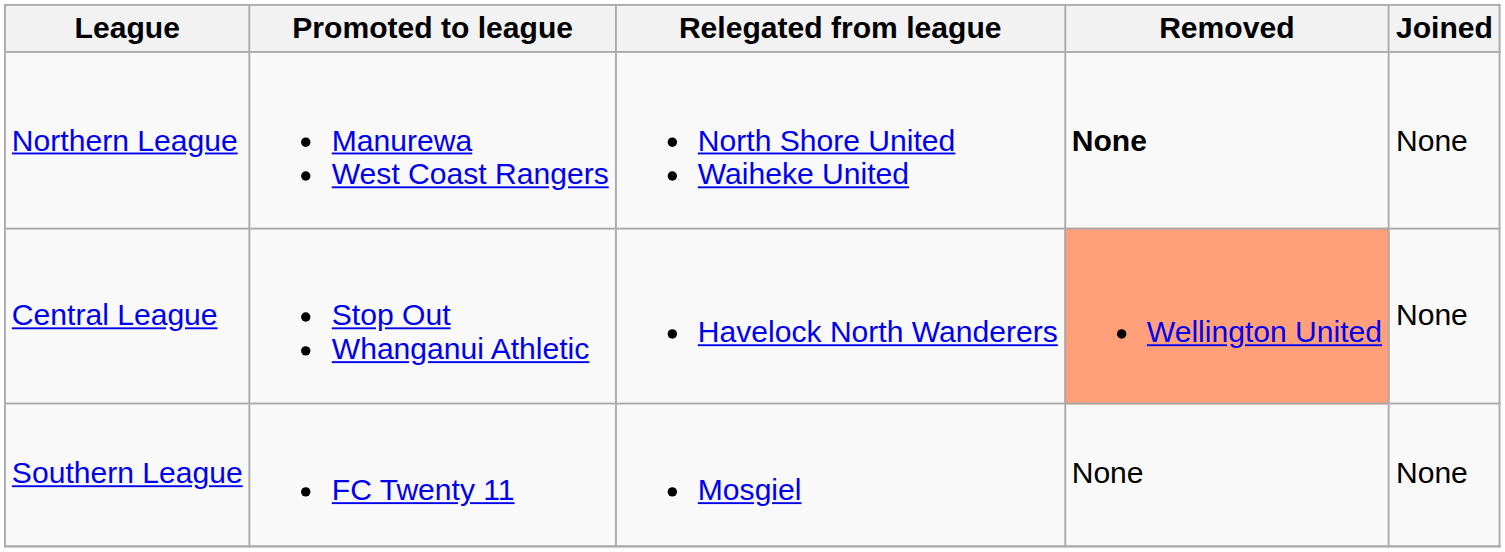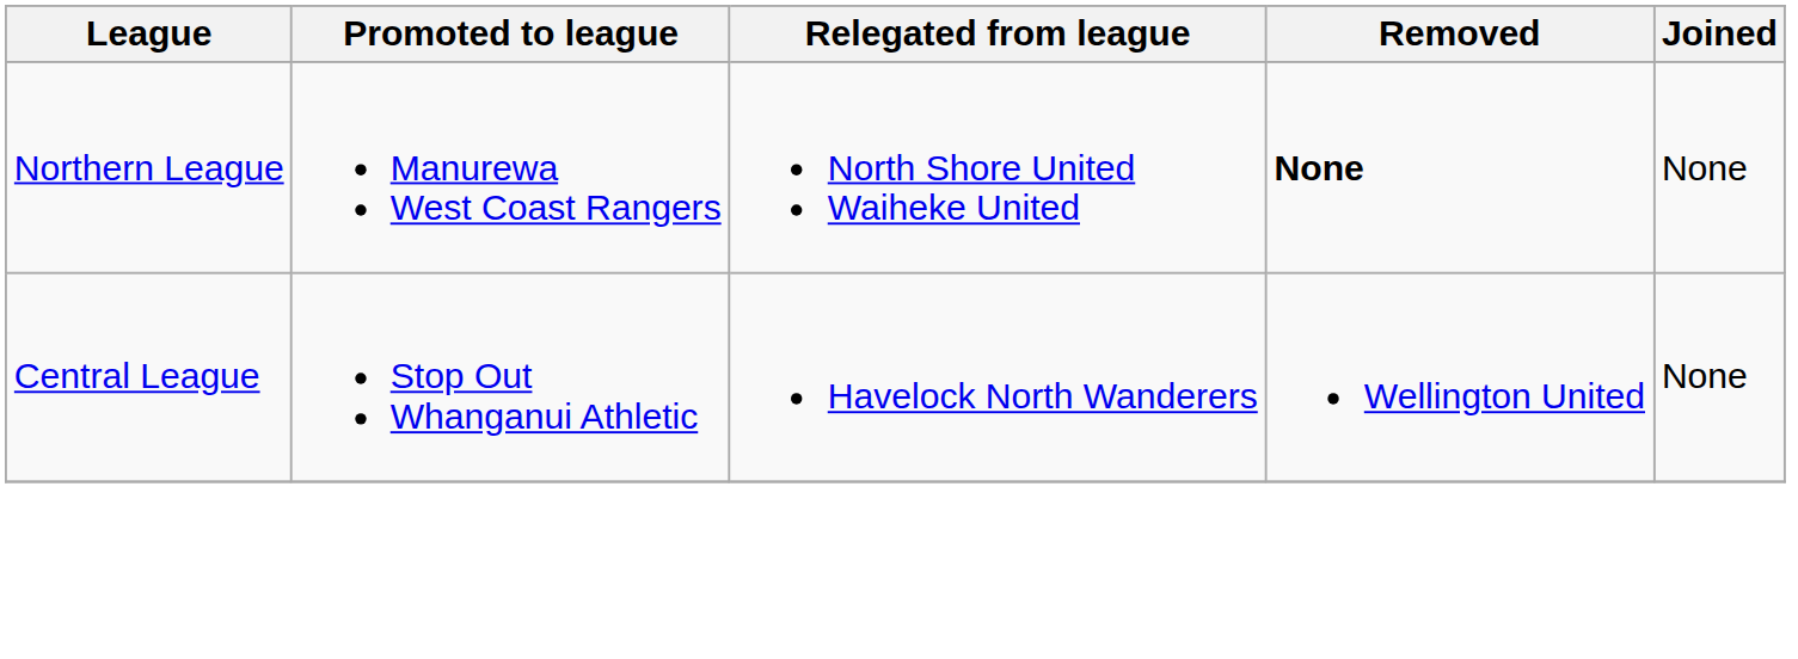Central League | Removed: lightsalmon background -> no background
- row: Southern League | FC Twenty 11 | Mosgiel | None | None
